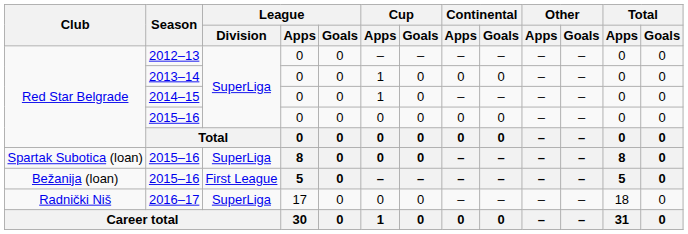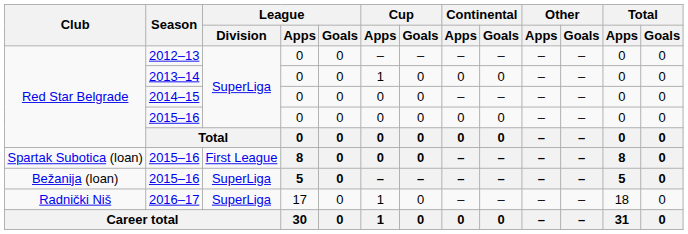2014–15 | Cup / Apps: 1 -> 0
Spartak Subotica (loan) / 2015–16 | League / Division: SuperLiga -> First League
Bežanija (loan) / 2015–16 | League / Division: First League -> SuperLiga
2016–17 | Cup / Apps: 0 -> 1
